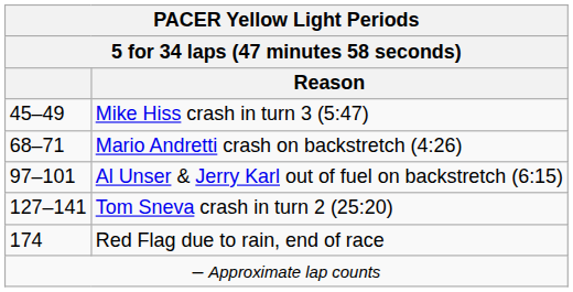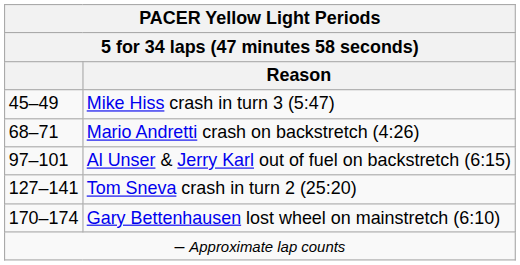+ row: 170–174 | Gary Bettenhausen lost wheel on mainstretch (6:10)
- row: 174 | Red Flag due to rain, end of race
